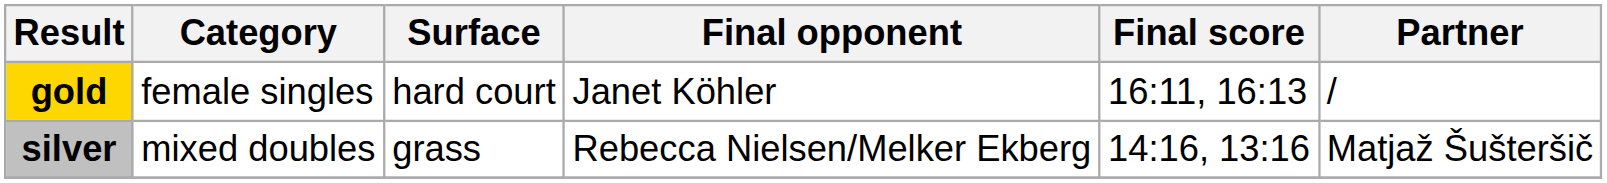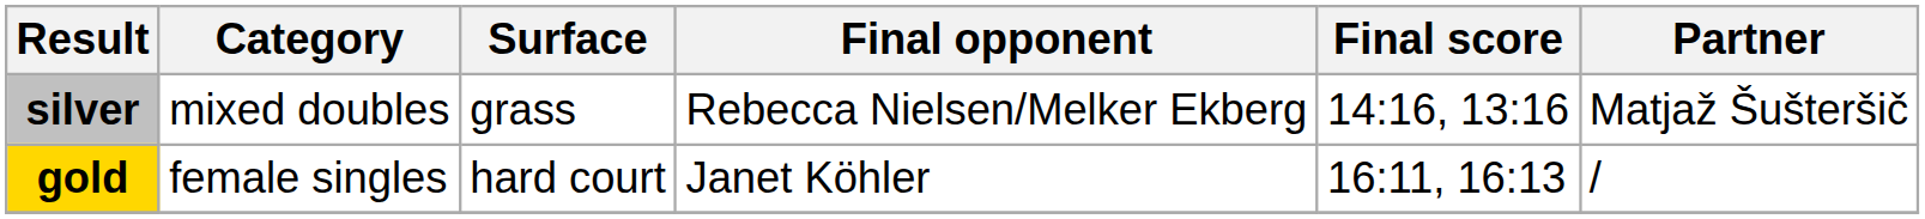rows swapped: gold <-> silver
